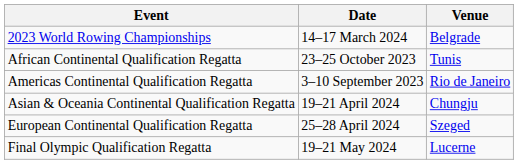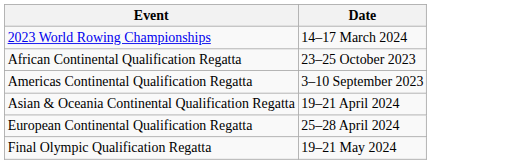- column: Venue | Belgrade | Tunis | Rio de Janeiro | Chungju | Szeged | Lucerne
